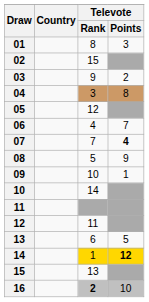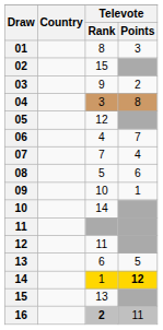07 | Televote / Points: bold -> normal
08 | Televote / Points: 9 -> 6
16 | Televote / Points: 10 -> 11
